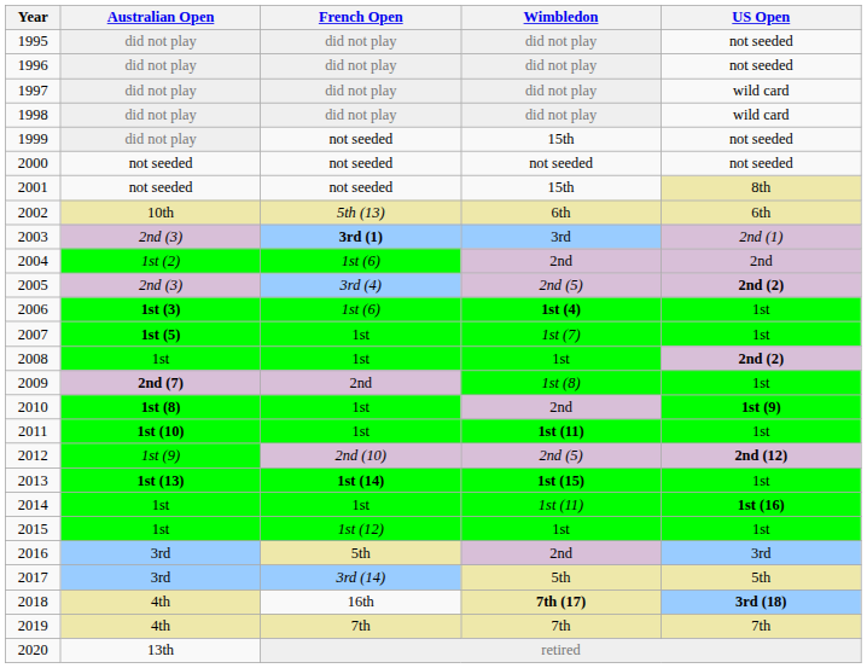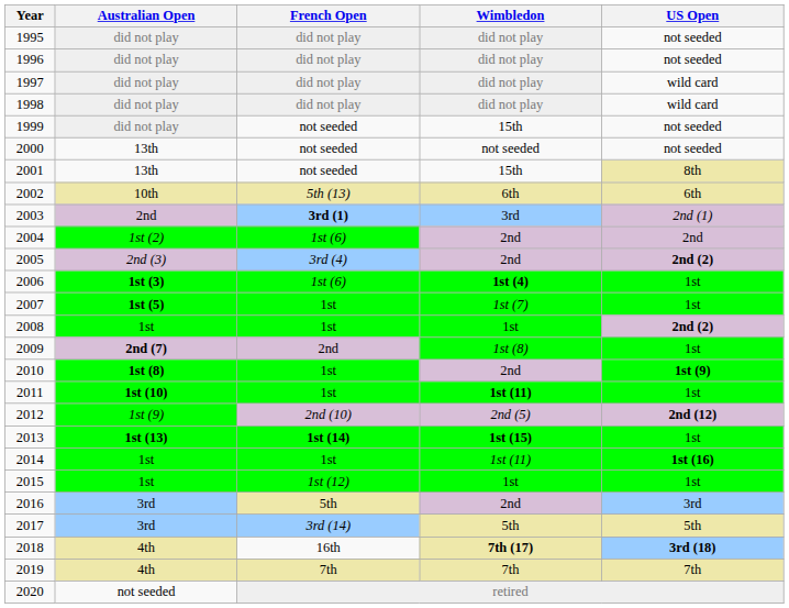2000 | Australian Open: not seeded -> 13th
2001 | Australian Open: not seeded -> 13th
2003 | Australian Open: 2nd (3) -> 2nd
2005 | Wimbledon: 2nd (5) -> 2nd
2020 | Australian Open: 13th -> not seeded
